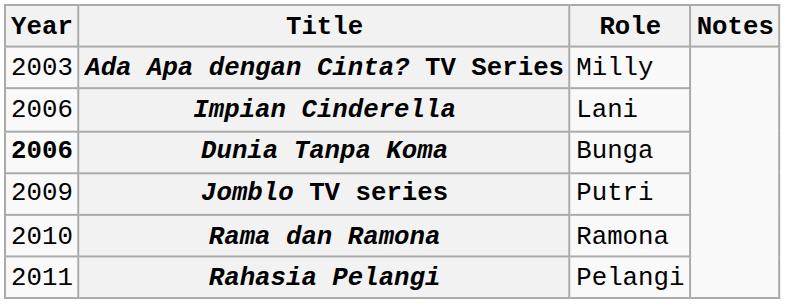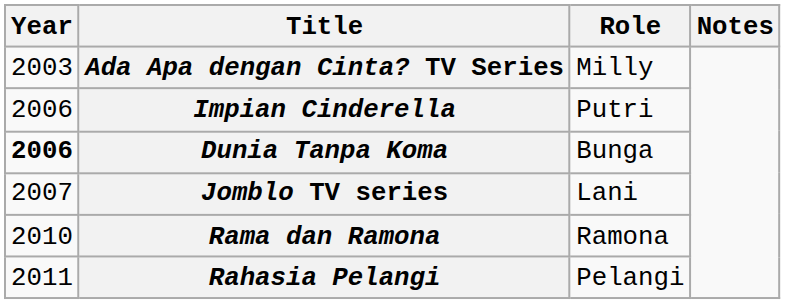Impian Cinderella | Role: Lani -> Putri
Jomblo TV series | Year: 2009 -> 2007
Jomblo TV series | Role: Putri -> Lani
